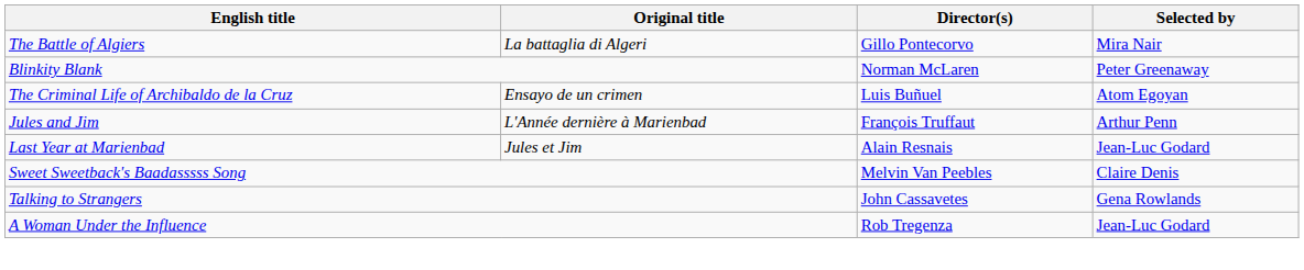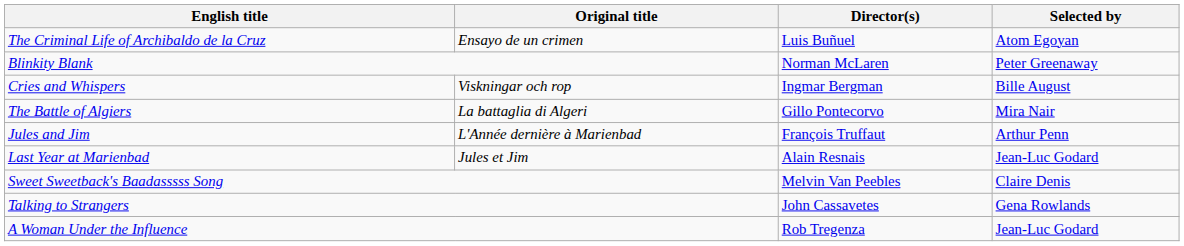rows swapped: The Battle of Algiers <-> The Criminal Life of Archibaldo de la Cruz
+ row: Cries and Whispers | Viskningar och rop | Ingmar Bergman | Bille August
